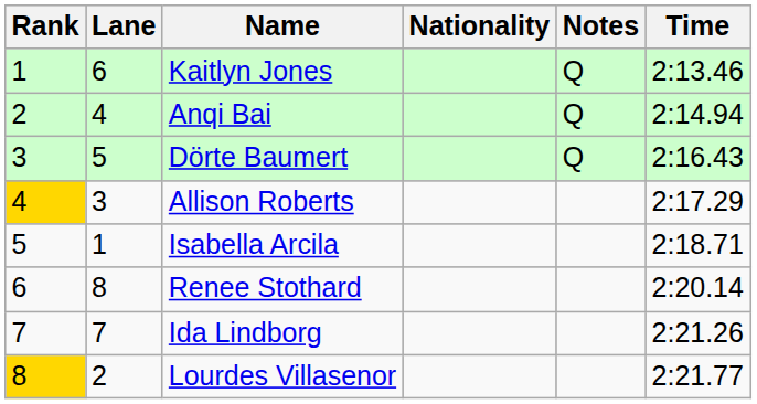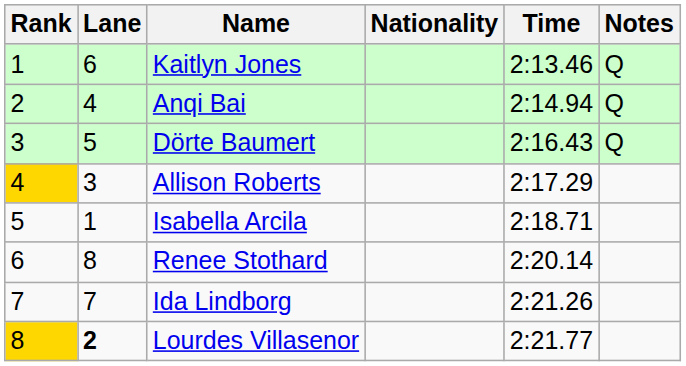columns swapped: Time <-> Notes
Lourdes Villasenor | Lane: normal -> bold
